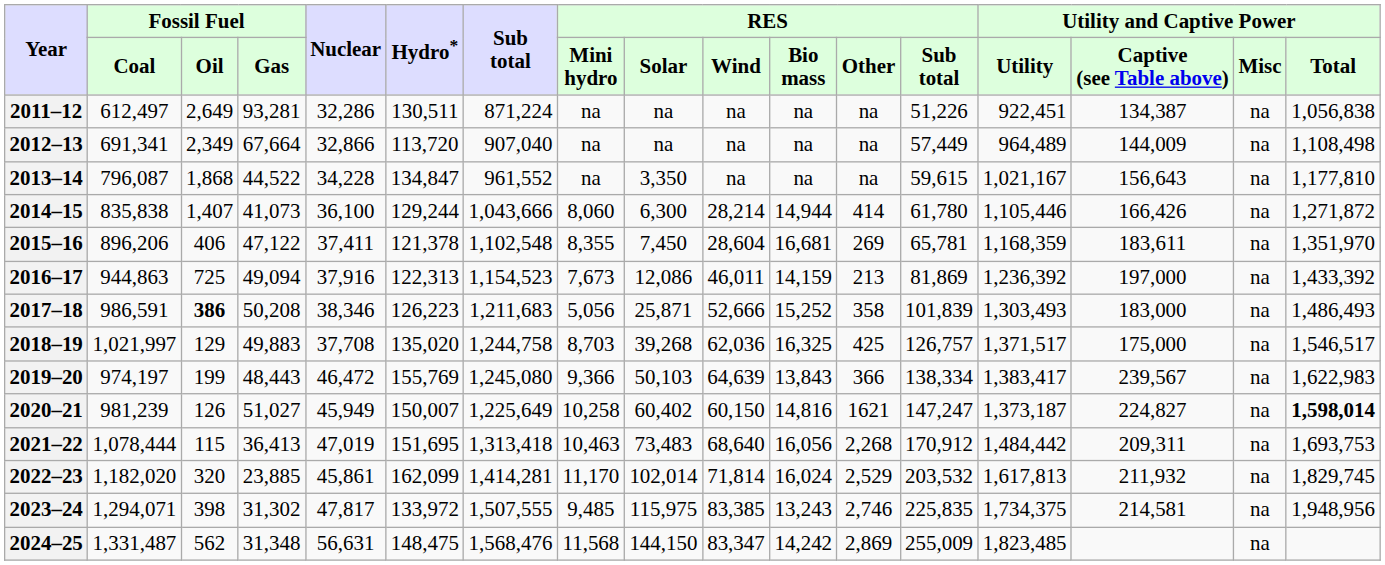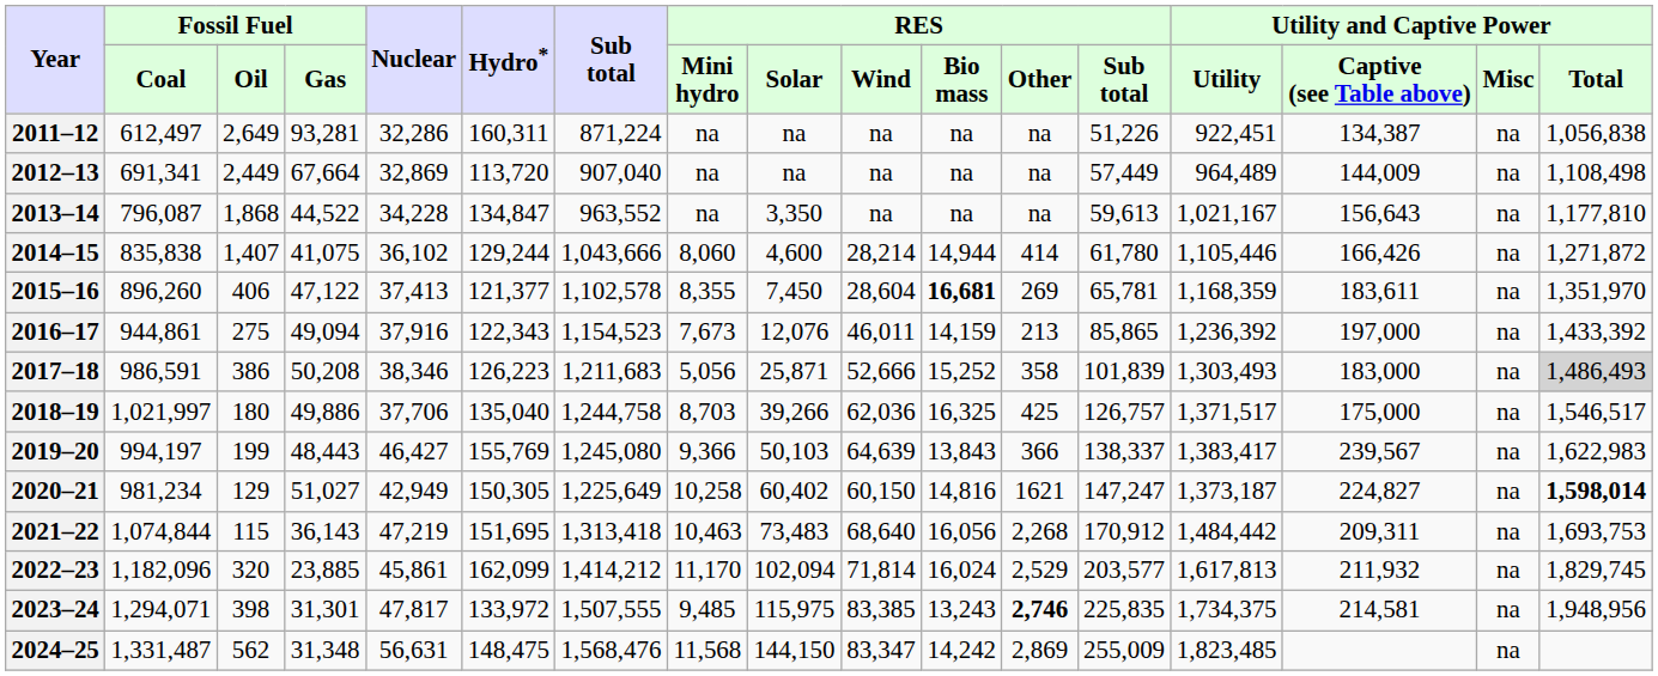2011–12 | Hydro*: 130,511 -> 160,311
2012–13 | Fossil Fuel / Oil: 2,349 -> 2,449
2012–13 | Nuclear: 32,866 -> 32,869
2013–14 | Sub total: 961,552 -> 963,552
2013–14 | RES / Sub total: 59,615 -> 59,613
2014–15 | Fossil Fuel / Gas: 41,073 -> 41,075
2014–15 | Nuclear: 36,100 -> 36,102
2014–15 | RES / Solar: 6,300 -> 4,600
2015–16 | Fossil Fuel / Coal: 896,206 -> 896,260
2015–16 | Nuclear: 37,411 -> 37,413
2015–16 | Hydro*: 121,378 -> 121,377
2015–16 | Sub total: 1,102,548 -> 1,102,578
2015–16 | RES / Bio mass: normal -> bold
2016–17 | Fossil Fuel / Coal: 944,863 -> 944,861
2016–17 | Fossil Fuel / Oil: 725 -> 275
2016–17 | Hydro*: 122,313 -> 122,343
2016–17 | RES / Solar: 12,086 -> 12,076
2016–17 | RES / Sub total: 81,869 -> 85,865
2017–18 | Fossil Fuel / Oil: bold -> normal
2017–18 | Utility and Captive Power / Total: no background -> lightgrey background
2018–19 | Fossil Fuel / Oil: 129 -> 180
2018–19 | Fossil Fuel / Gas: 49,883 -> 49,886
2018–19 | Nuclear: 37,708 -> 37,706
2018–19 | Hydro*: 135,020 -> 135,040
2018–19 | RES / Solar: 39,268 -> 39,266
2019–20 | Fossil Fuel / Coal: 974,197 -> 994,197
2019–20 | Nuclear: 46,472 -> 46,427
2019–20 | RES / Sub total: 138,334 -> 138,337
2020–21 | Fossil Fuel / Coal: 981,239 -> 981,234
2020–21 | Fossil Fuel / Oil: 126 -> 129
2020–21 | Nuclear: 45,949 -> 42,949
2020–21 | Hydro*: 150,007 -> 150,305
2021–22 | Fossil Fuel / Coal: 1,078,444 -> 1,074,844
2021–22 | Fossil Fuel / Gas: 36,413 -> 36,143
2021–22 | Nuclear: 47,019 -> 47,219
2022–23 | Fossil Fuel / Coal: 1,182,020 -> 1,182,096
2022–23 | Sub total: 1,414,281 -> 1,414,212
2022–23 | RES / Solar: 102,014 -> 102,094
2022–23 | RES / Sub total: 203,532 -> 203,577
2023–24 | Fossil Fuel / Gas: 31,302 -> 31,301
2023–24 | RES / Other: normal -> bold
